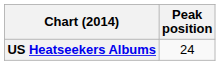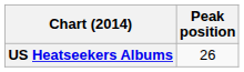US Heatseekers Albums | Peak position: 24 -> 26
